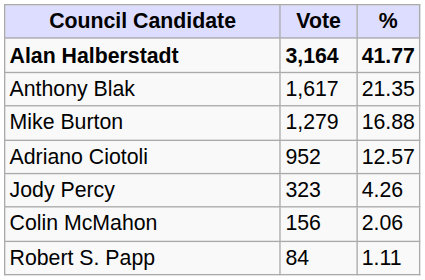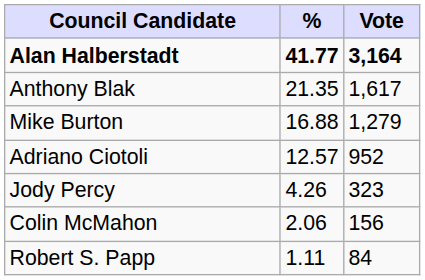columns swapped: Vote <-> %
